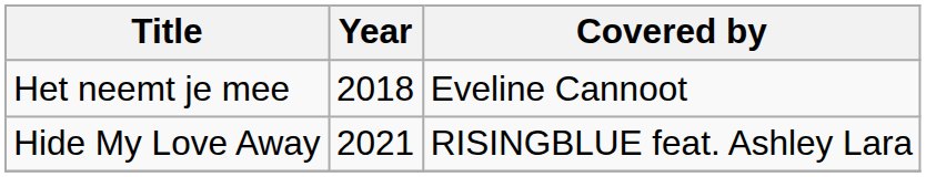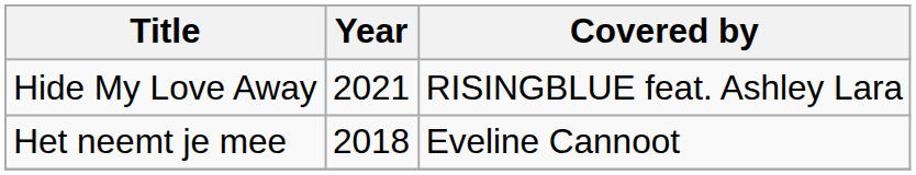rows swapped: Het neemt je mee <-> Hide My Love Away
